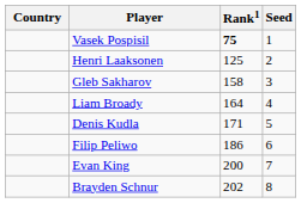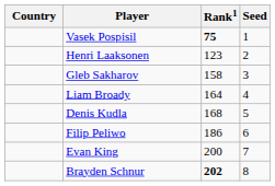Henri Laaksonen | Rank1: 125 -> 123
Denis Kudla | Rank1: 171 -> 168
Brayden Schnur | Rank1: normal -> bold
